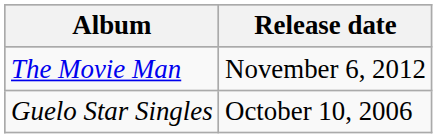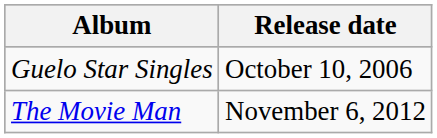rows swapped: Guelo Star Singles <-> The Movie Man
